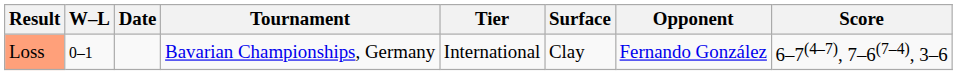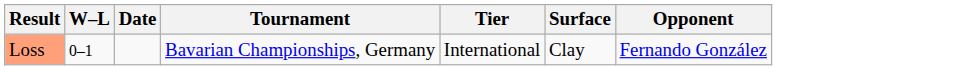- column: Score | 6–7(4–7), 7–6(7–4), 3–6
